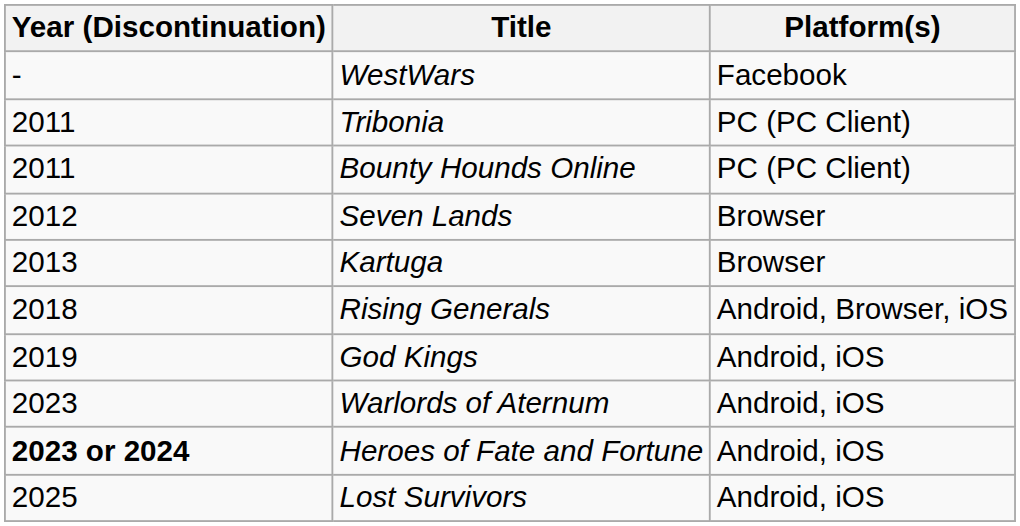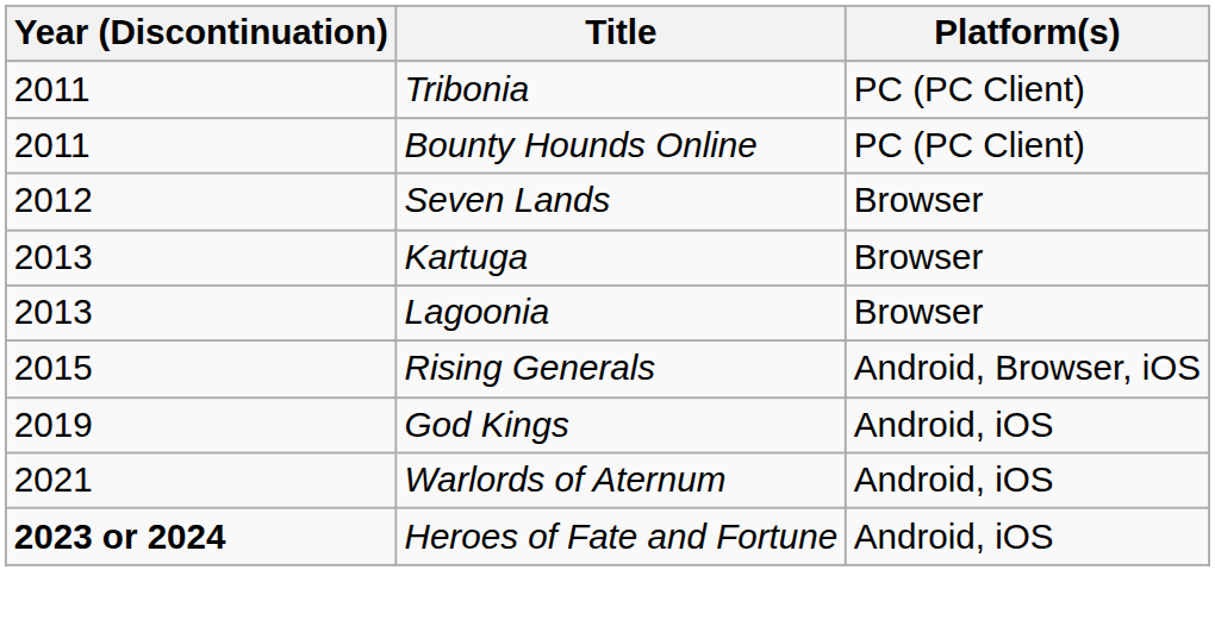- row: - | WestWars | Facebook
+ row: 2013 | Lagoonia | Browser
Rising Generals | Year (Discontinuation): 2018 -> 2015
Warlords of Aternum | Year (Discontinuation): 2023 -> 2021
- row: 2025 | Lost Survivors | Android, iOS
